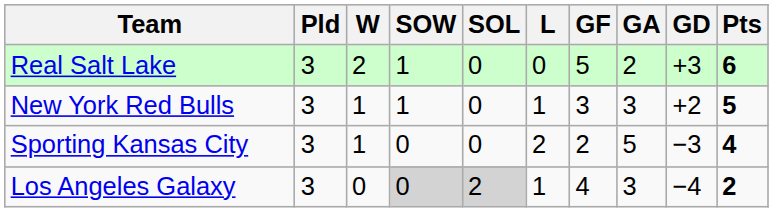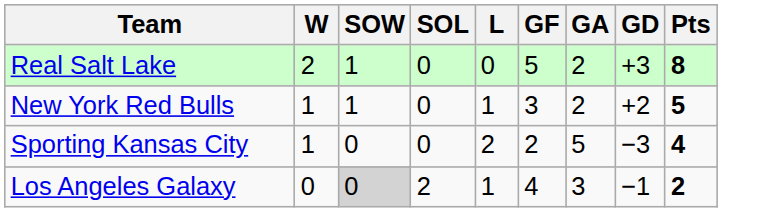- column: Pld | 3 | 3 | 3 | 3
Real Salt Lake | Pts: 6 -> 8
New York Red Bulls | GA: 3 -> 2
Los Angeles Galaxy | SOL: lightgrey background -> no background
Los Angeles Galaxy | GD: −4 -> −1
